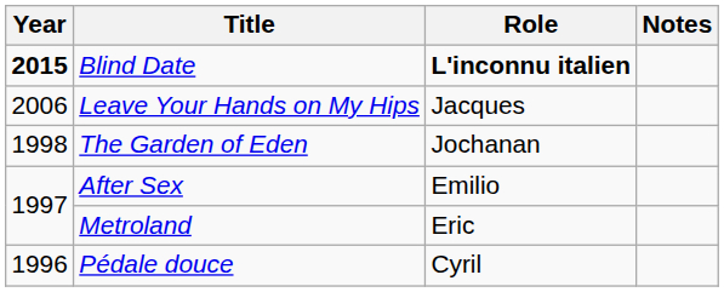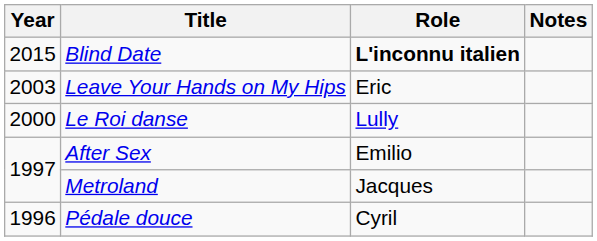Blind Date | Year: bold -> normal
Leave Your Hands on My Hips | Year: 2006 -> 2003
Leave Your Hands on My Hips | Role: Jacques -> Eric
+ row: 2000 | Le Roi danse | Lully
- row: 1998 | The Garden of Eden | Jochanan
Metroland | Role: Eric -> Jacques
